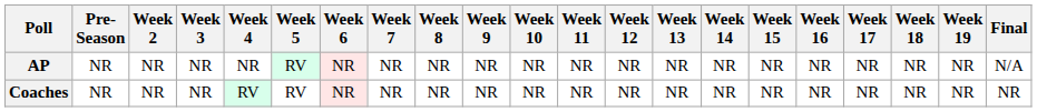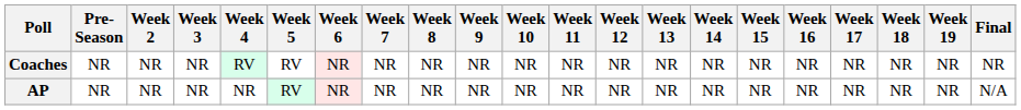rows swapped: AP <-> Coaches
